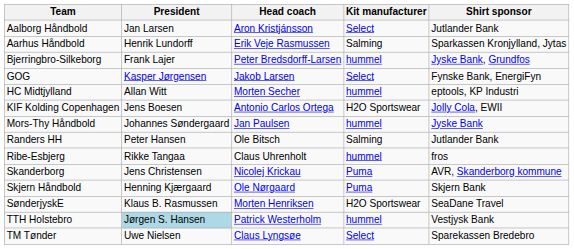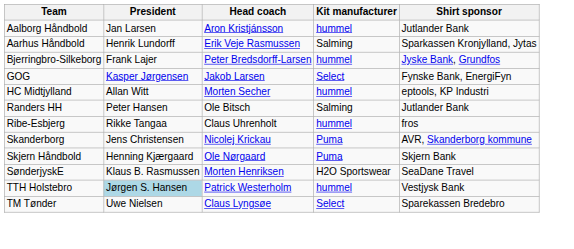Aalborg Håndbold | Kit manufacturer: Select -> hummel
- row: KIF Kolding Copenhagen | Jens Boesen | Antonio Carlos Ortega | H2O Sportswear | Jolly Cola, EWII
- row: Mors-Thy Håndbold | Johannes Søndergaard | Jan Paulsen | hummel | Jyske Bank
